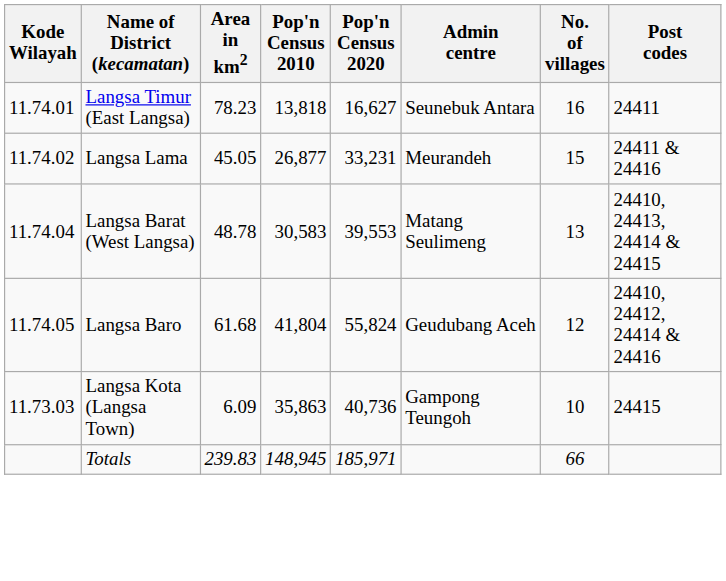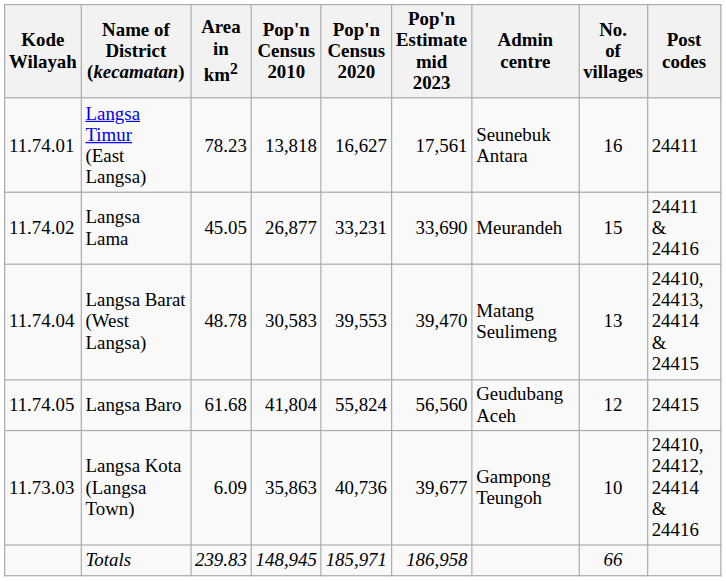+ column: Pop'n Estimate mid 2023 | 17,561 | 33,690 | 39,470 | 56,560 | 39,677 | 186,958
Langsa Baro | Post codes: 24410, 24412, 24414 & 24416 -> 24415
Langsa Kota (Langsa Town) | Post codes: 24415 -> 24410, 24412, 24414 & 24416
